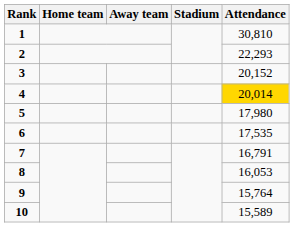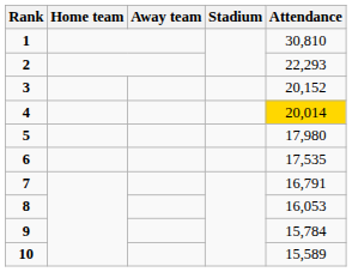9 | Attendance: 15,764 -> 15,784
